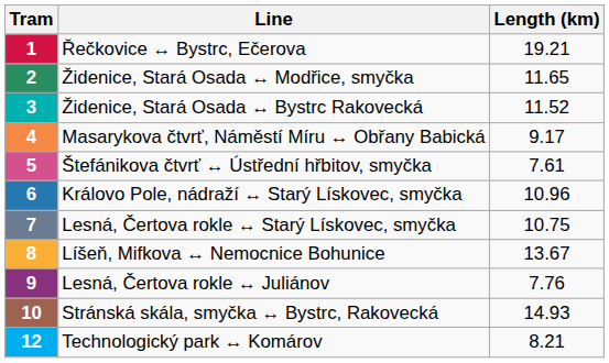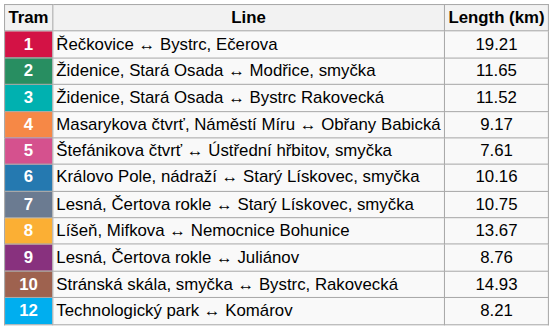Královo Pole, nádraží ↔ Starý Lískovec, smyčka | Length (km): 10.96 -> 10.16
Lesná, Čertova rokle ↔ Juliánov | Length (km): 7.76 -> 8.76
